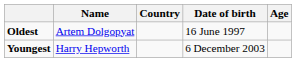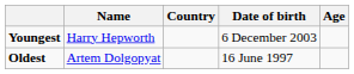rows swapped: Youngest <-> Oldest
